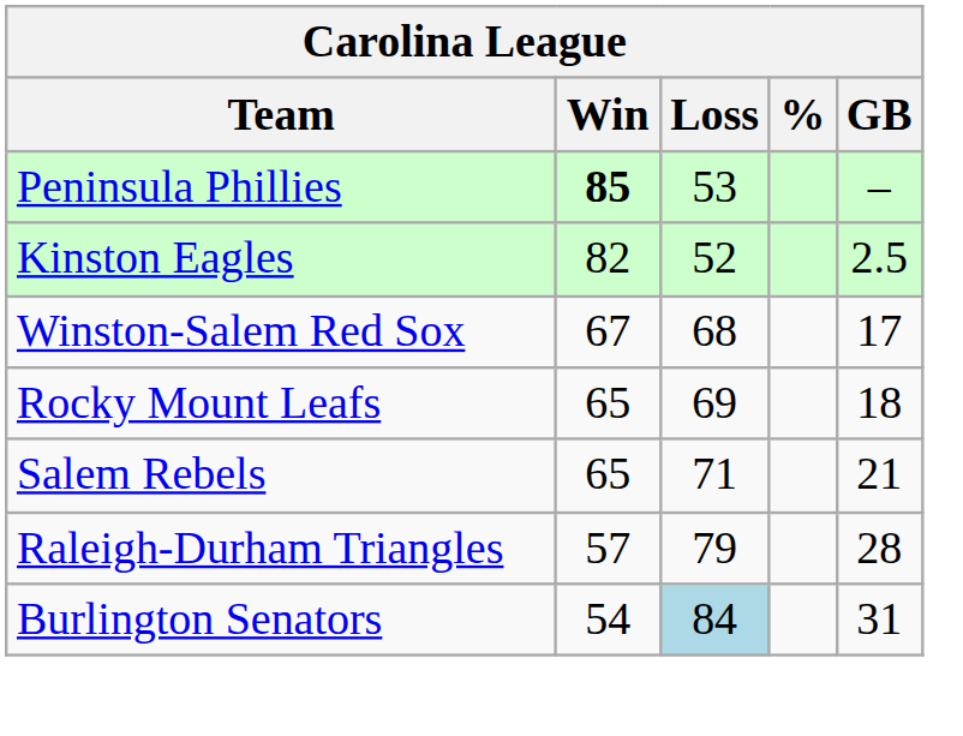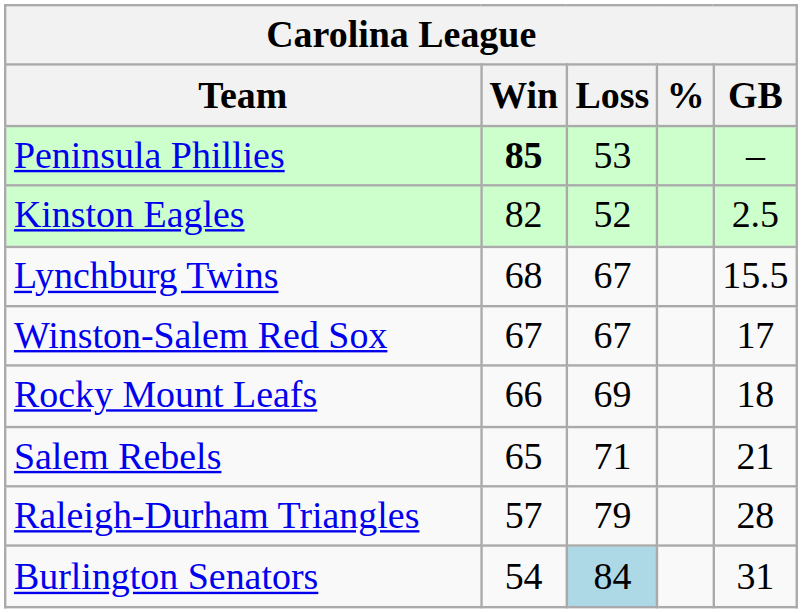+ row: Lynchburg Twins | 68 | 67 | 15.5
Winston-Salem Red Sox | Loss: 68 -> 67
Rocky Mount Leafs | Win: 65 -> 66
